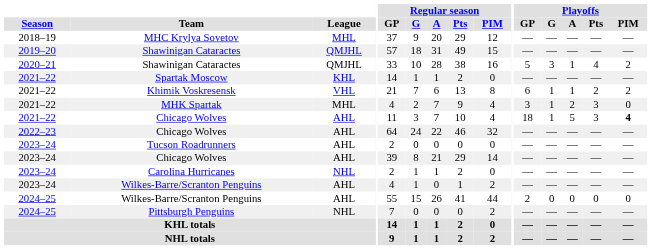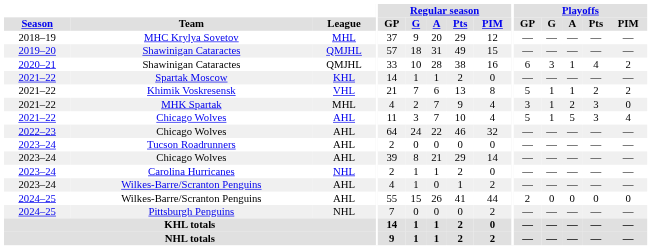2020–21 / Shawinigan Cataractes | Playoffs / GP: 5 -> 6
Khimik Voskresensk | Playoffs / GP: 6 -> 5
2021–22 / Chicago Wolves | Playoffs / GP: 18 -> 5
2021–22 / Chicago Wolves | Playoffs / PIM: bold -> normal
